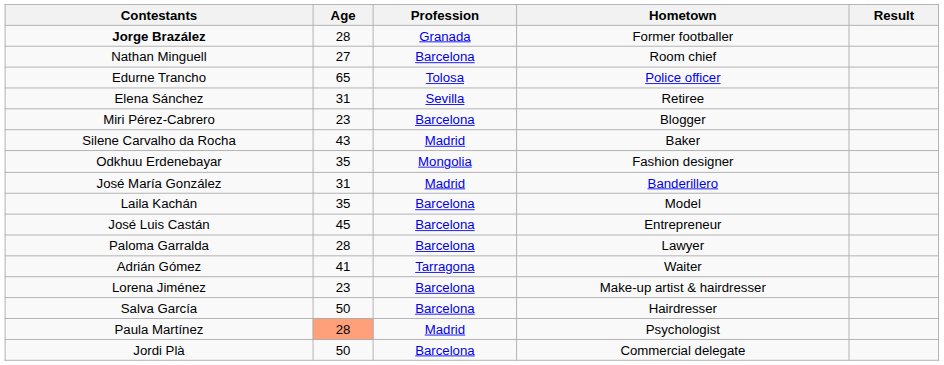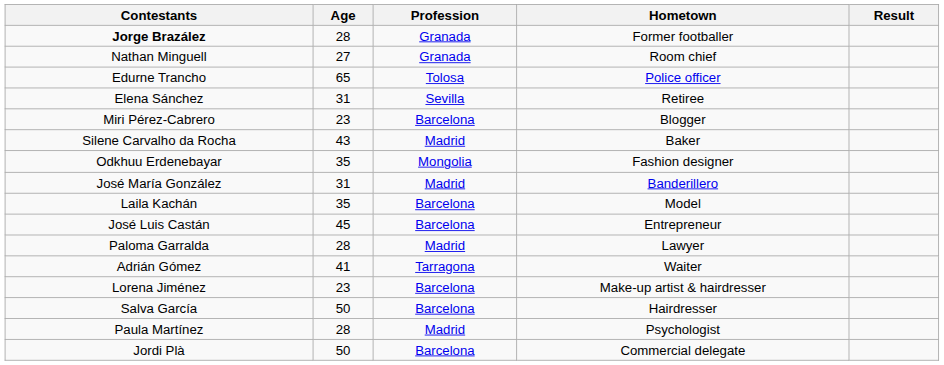Nathan Minguell | Profession: Barcelona -> Granada
Paloma Garralda | Profession: Barcelona -> Madrid
Paula Martínez | Age: lightsalmon background -> no background
